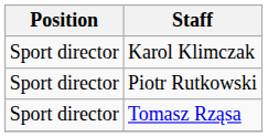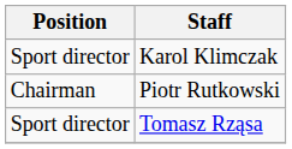Piotr Rutkowski | Position: Sport director -> Chairman
